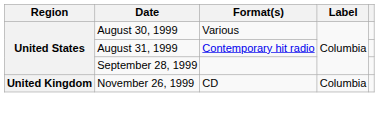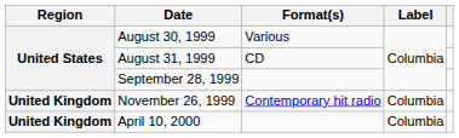August 31, 1999 | Format(s): Contemporary hit radio -> CD
November 26, 1999 | Format(s): CD -> Contemporary hit radio
+ row: United Kingdom | April 10, 2000 | Columbia
